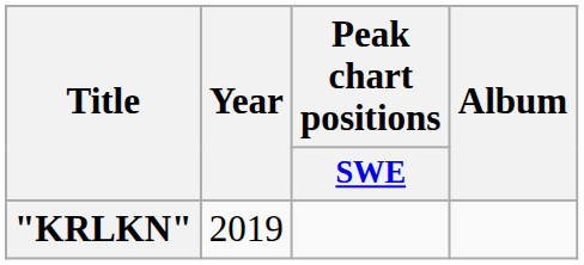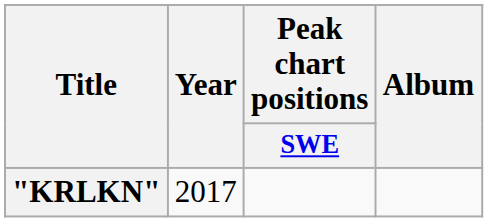"KRLKN" | Year: 2019 -> 2017
